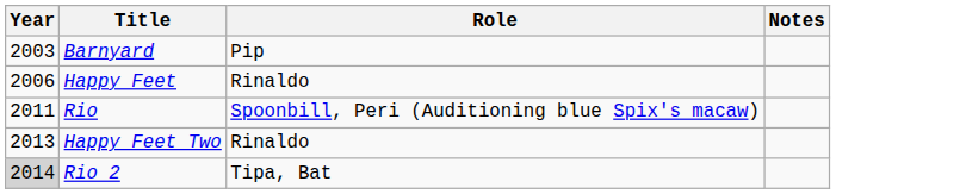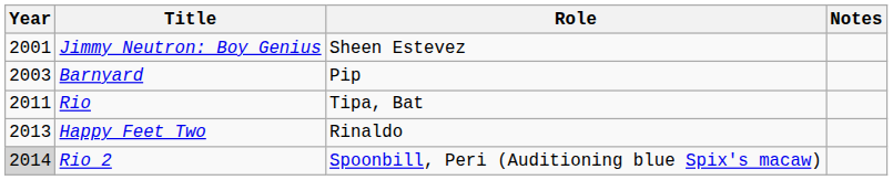+ row: 2001 | Jimmy Neutron: Boy Genius | Sheen Estevez
- row: 2006 | Happy Feet | Rinaldo
Rio | Role: Spoonbill, Peri (Auditioning blue Spix's macaw) -> Tipa, Bat
Rio 2 | Role: Tipa, Bat -> Spoonbill, Peri (Auditioning blue Spix's macaw)
